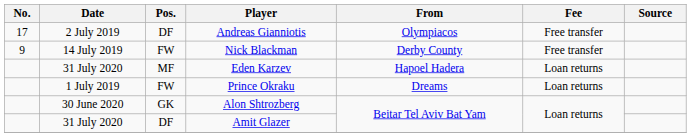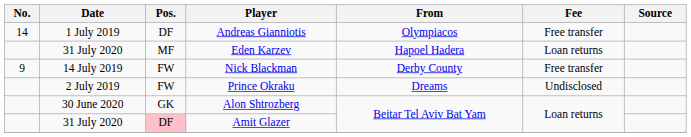Andreas Gianniotis | No.: 17 -> 14
Andreas Gianniotis | Date: 2 July 2019 -> 1 July 2019
rows swapped: Nick Blackman <-> Eden Karzev
Prince Okraku | Date: 1 July 2019 -> 2 July 2019
Prince Okraku | Fee: Loan returns -> Undisclosed
Amit Glazer | Pos.: no background -> pink background
